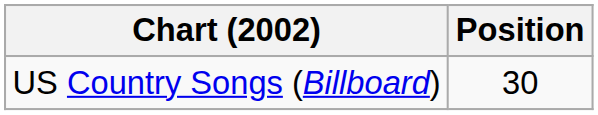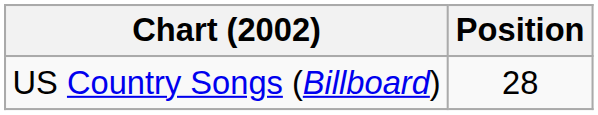US Country Songs (Billboard) | Position: 30 -> 28
